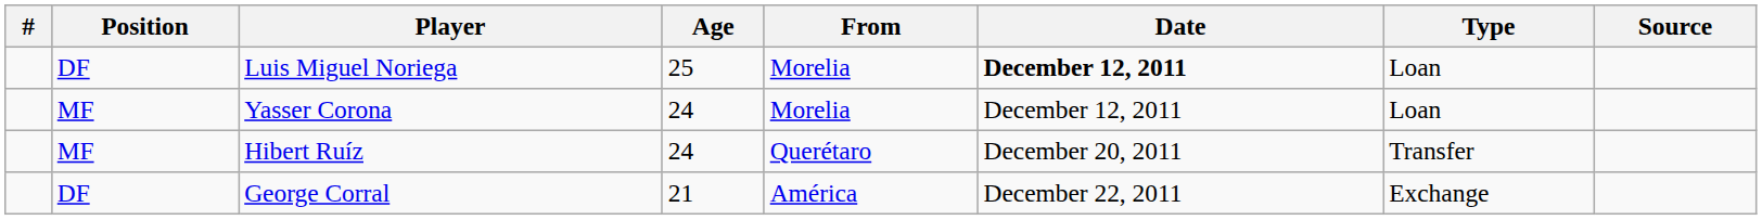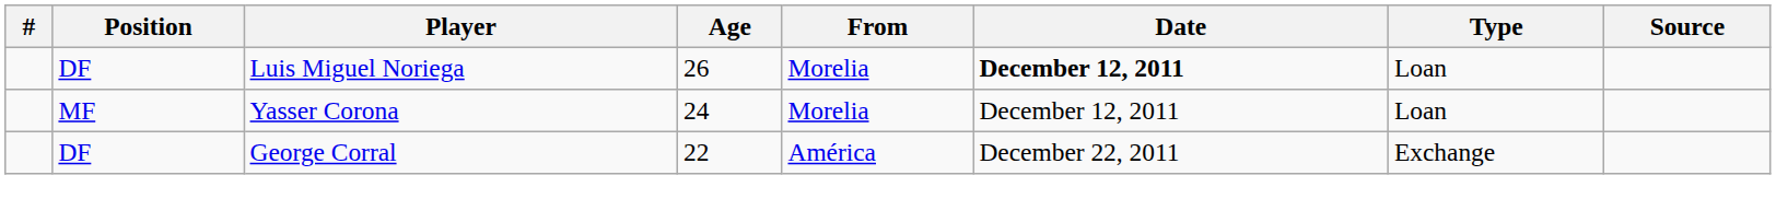Luis Miguel Noriega | Age: 25 -> 26
- row: MF | Hibert Ruíz | 24 | Querétaro | December 20, 2011 | Transfer
George Corral | Age: 21 -> 22
